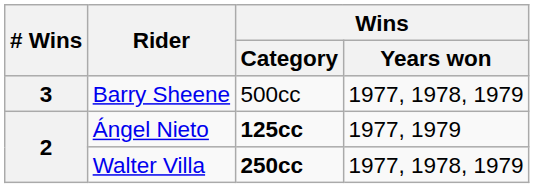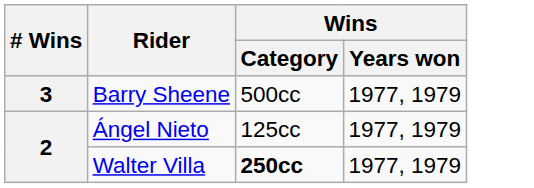Barry Sheene | Wins / Years won: 1977, 1978, 1979 -> 1977, 1979
Ángel Nieto | Wins / Category: bold -> normal
Walter Villa | Wins / Years won: 1977, 1978, 1979 -> 1977, 1979
